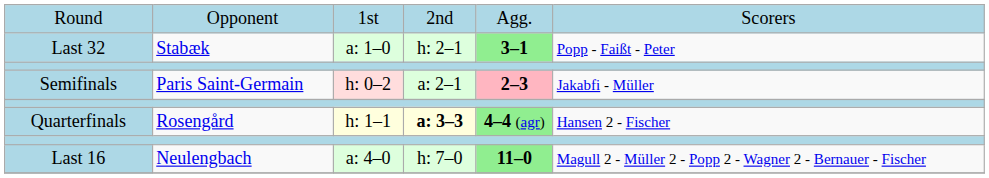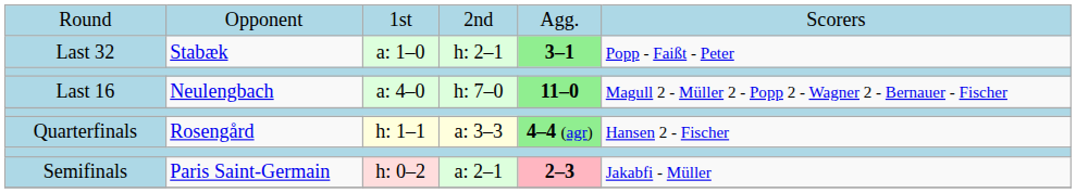rows swapped: Last 16 <-> Semifinals
Quarterfinals | column 4: bold -> normal
